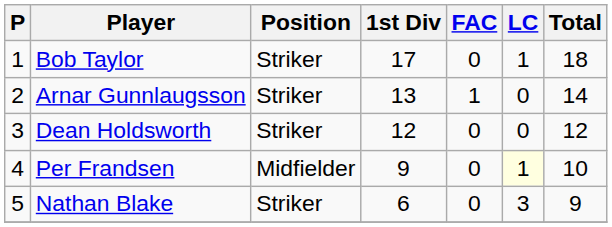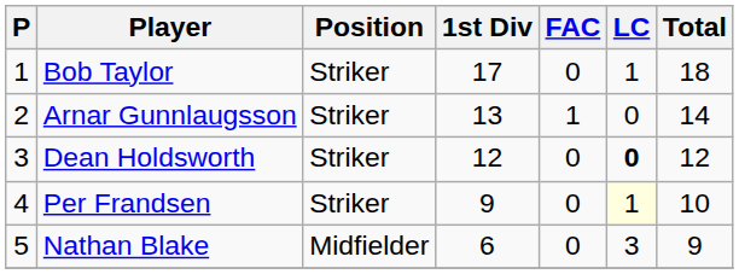Dean Holdsworth | LC: normal -> bold
Per Frandsen | Position: Midfielder -> Striker
Nathan Blake | Position: Striker -> Midfielder
